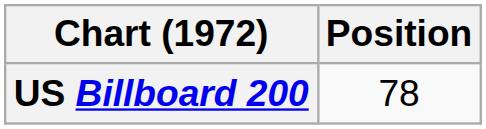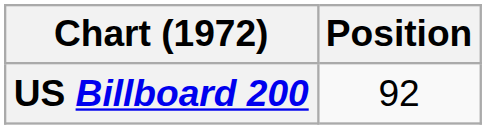US Billboard 200 | Position: 78 -> 92
